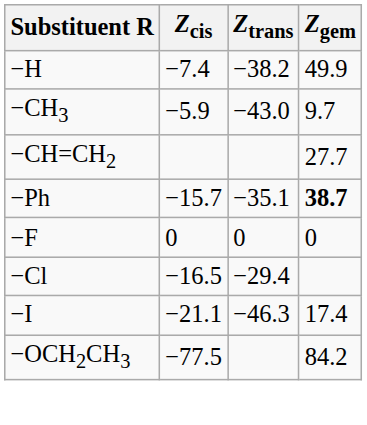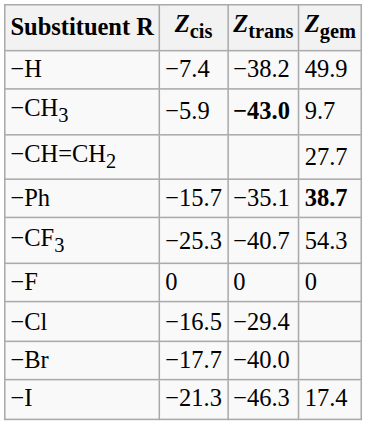−CH3 | Ztrans: normal -> bold
+ row: −CF3 | −25.3 | −40.7 | 54.3
+ row: −Br | −17.7 | −40.0
−I | Zcis: −21.1 -> −21.3
- row: −OCH2CH3 | −77.5 | 84.2
